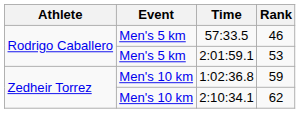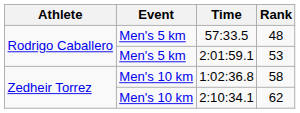57:33.5 | Rank: 46 -> 48
1:02:36.8 | Rank: 59 -> 58
